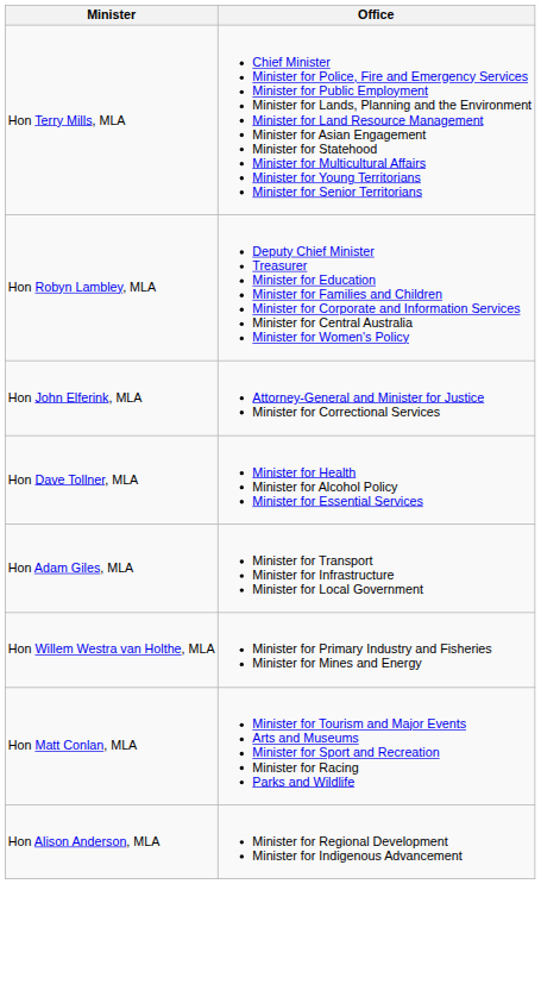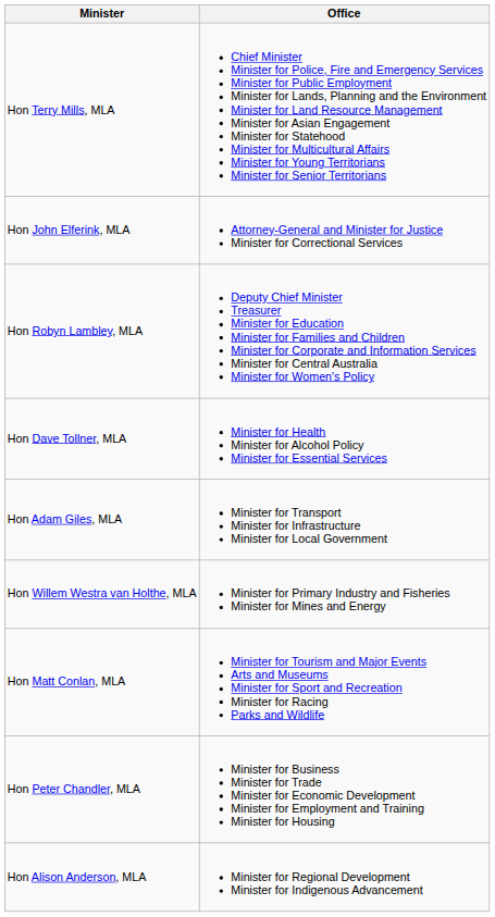rows swapped: Hon Robyn Lambley, MLA <-> Hon John Elferink, MLA
+ row: Hon Peter Chandler, MLA | Minister for Business Minister for Trade Minister for Economic Development Minister for Employment and Training Minister for Housing
